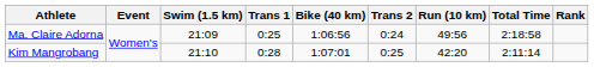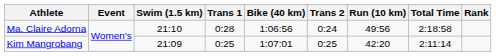Ma. Claire Adorna | Swim (1.5 km): 21:09 -> 21:10
Ma. Claire Adorna | Trans 1: 0:25 -> 0:28
Kim Mangrobang | Swim (1.5 km): 21:10 -> 21:09
Kim Mangrobang | Trans 1: 0:28 -> 0:25
